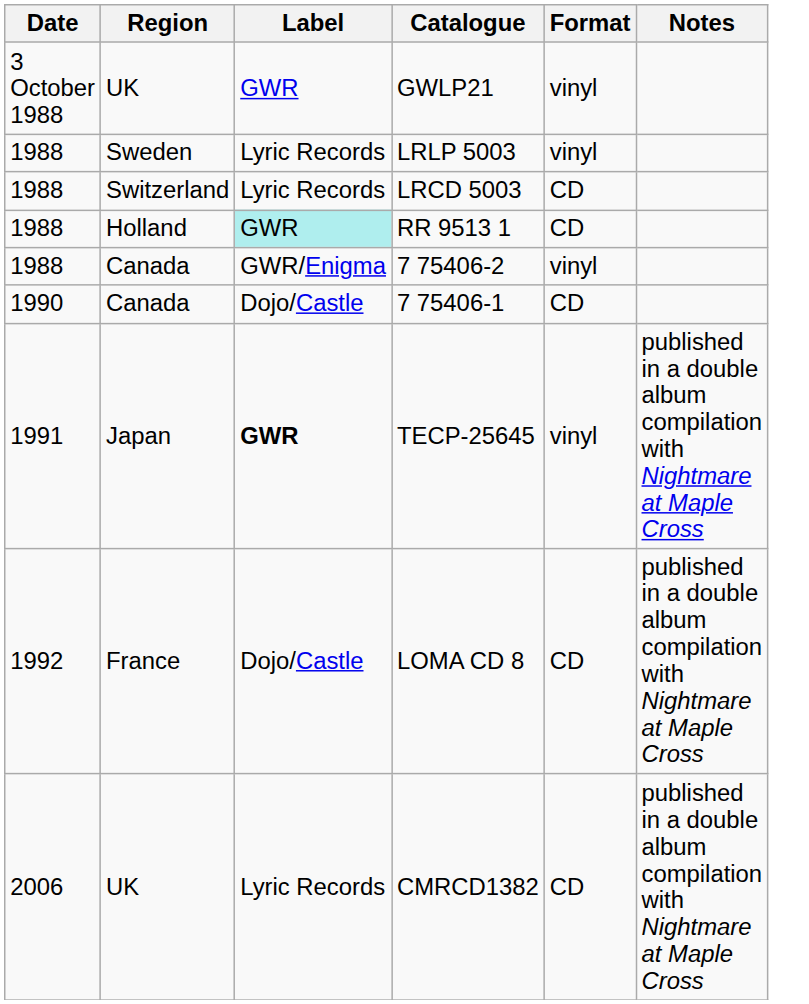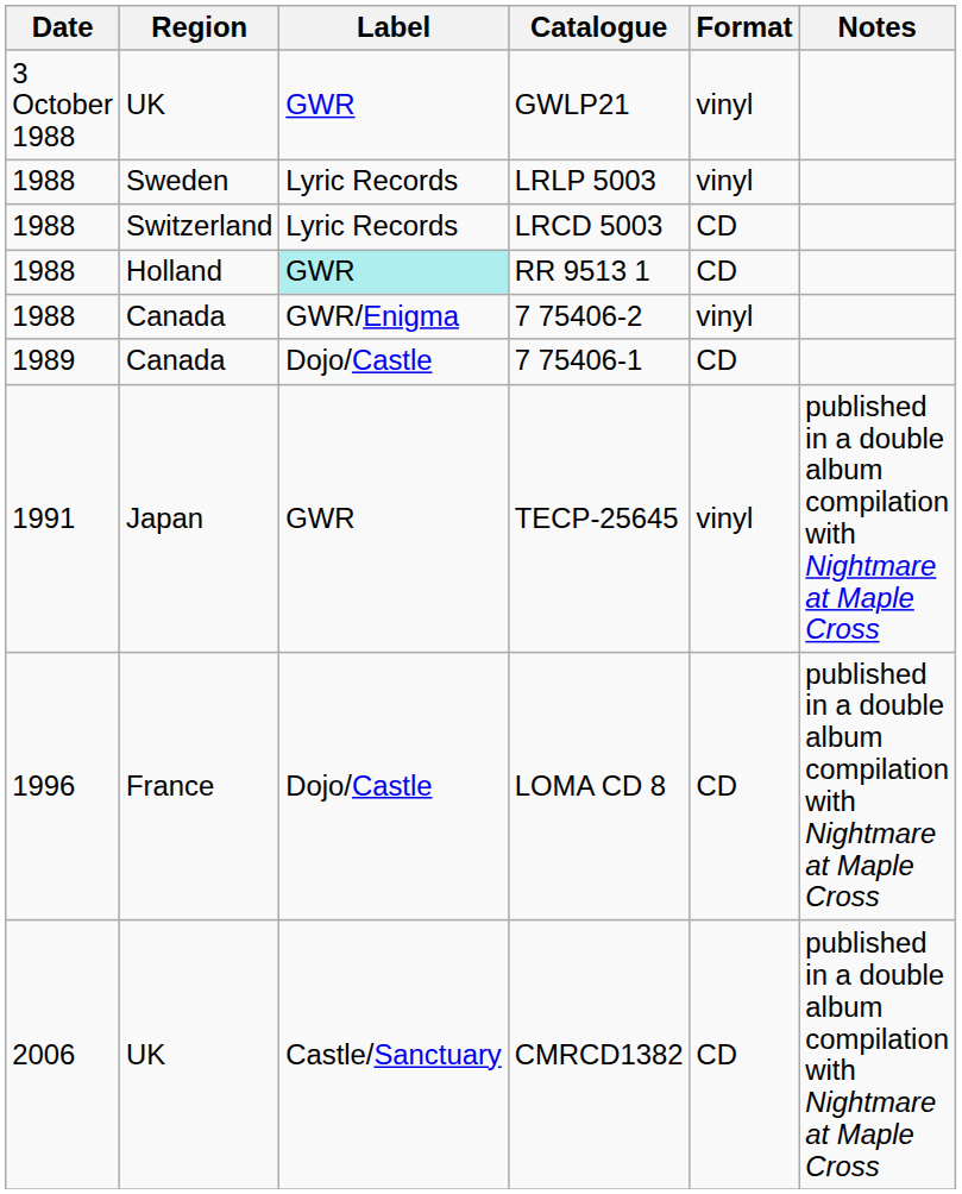7 75406-1 | Date: 1990 -> 1989
TECP-25645 | Label: bold -> normal
LOMA CD 8 | Date: 1992 -> 1996
CMRCD1382 | Label: Lyric Records -> Castle/Sanctuary
